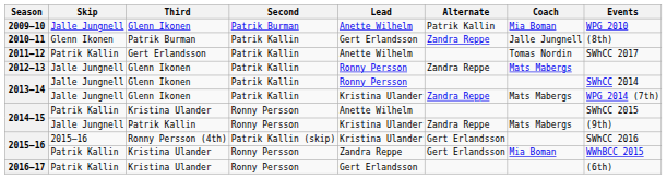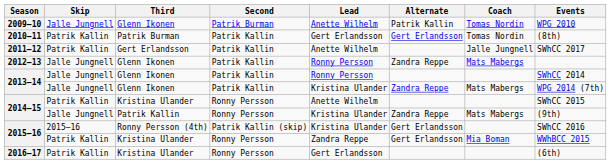2009–10 | Coach: Mia Boman -> Tomas Nordin
2010–11 | Skip: Glenn Ikonen -> Patrik Kallin
2010–11 | Alternate: Zandra Reppe -> Gert Erlandsson
2010–11 | Coach: Jalle Jungnell -> Tomas Nordin
2011–12 | Coach: Tomas Nordin -> Jalle Jungnell
